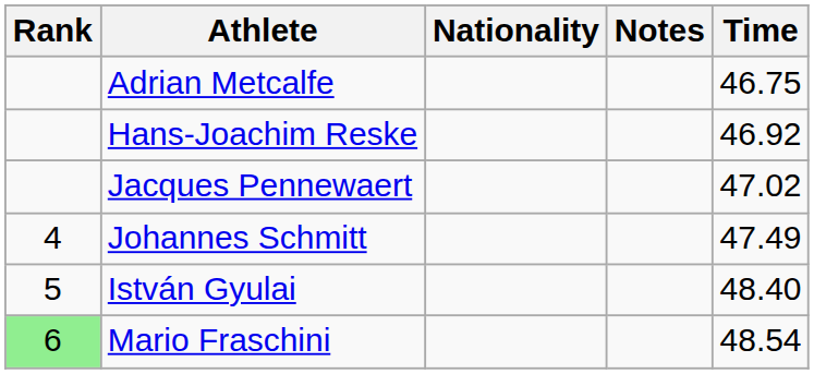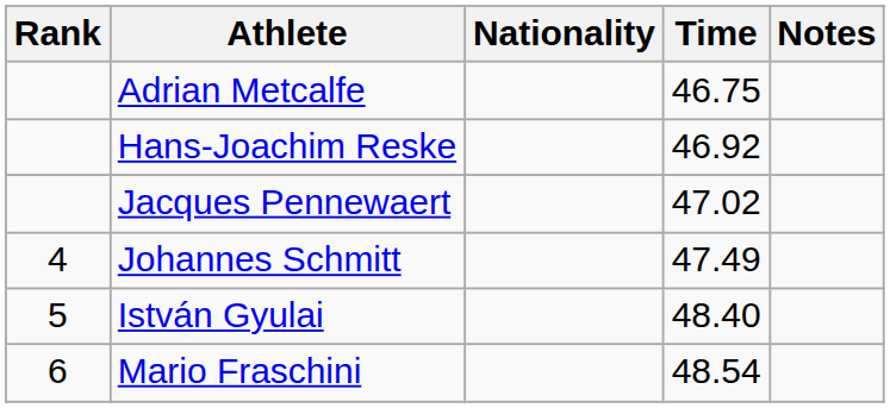columns swapped: Time <-> Notes
Mario Fraschini | Rank: lightgreen background -> no background
